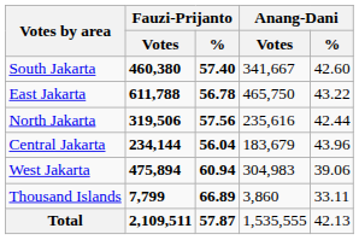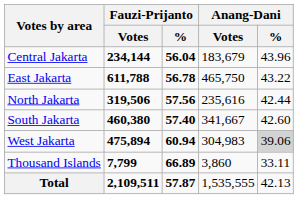rows swapped: Central Jakarta <-> South Jakarta
West Jakarta | Anang-Dani / %: no background -> lightgrey background
